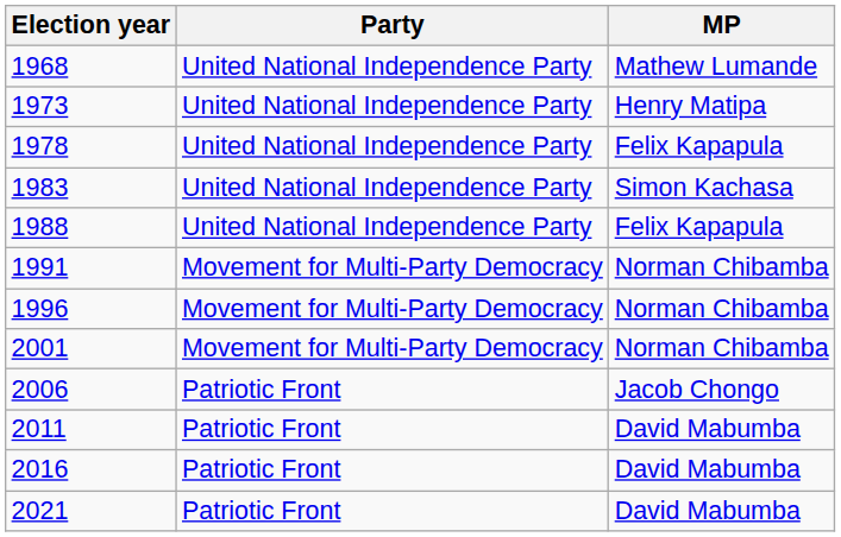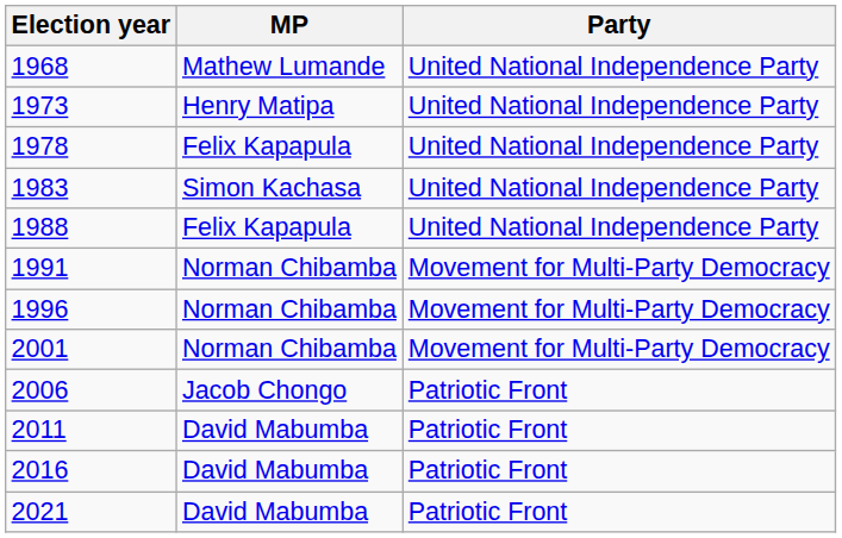columns swapped: MP <-> Party
